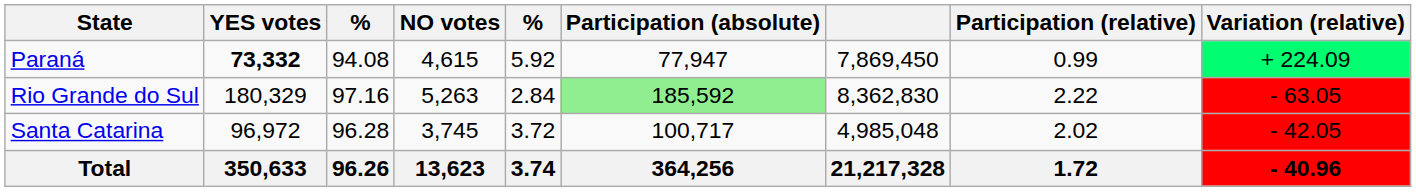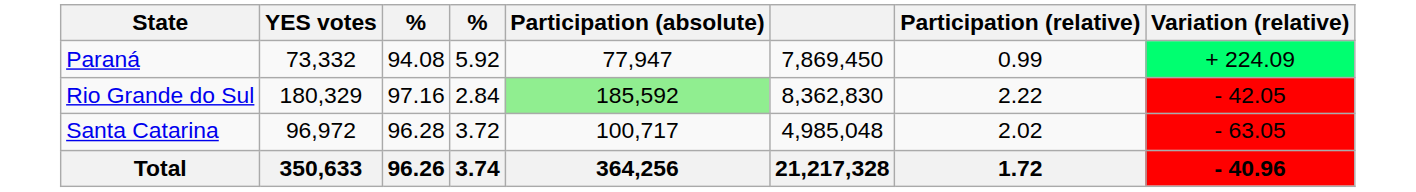- column: NO votes | 4,615 | 5,263 | 3,745 | 13,623
Paraná | YES votes: bold -> normal
Rio Grande do Sul | Variation (relative): - 63.05 -> - 42.05
Santa Catarina | Variation (relative): - 42.05 -> - 63.05
